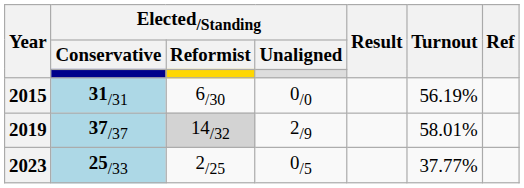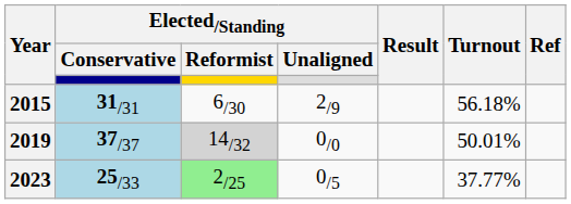2015 | Elected/Standing / Unaligned: 0/0 -> 2/9
2015 | Turnout: 56.19% -> 56.18%
2019 | Elected/Standing / Unaligned: 2/9 -> 0/0
2019 | Turnout: 58.01% -> 50.01%
2023 | Elected/Standing / Reformist: no background -> lightgreen background
